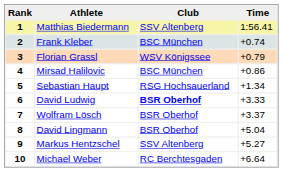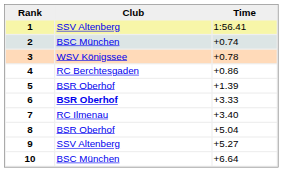- column: Athlete | Matthias Biedermann | Frank Kleber | Florian Grassl | Mirsad Halilovic | Sebastian Haupt | David Ludwig | Wolfram Lösch | David Lingmann | Markus Hentzschel | Michael Weber
3 | Time: +0.79 -> +0.78
4 | Club: BSC München -> RC Berchtesgaden
5 | Club: RSG Hochsauerland -> BSR Oberhof
5 | Time: +1.34 -> +1.39
7 | Club: BSR Oberhof -> RC Ilmenau
7 | Time: +3.37 -> +3.40
10 | Club: RC Berchtesgaden -> BSC München
